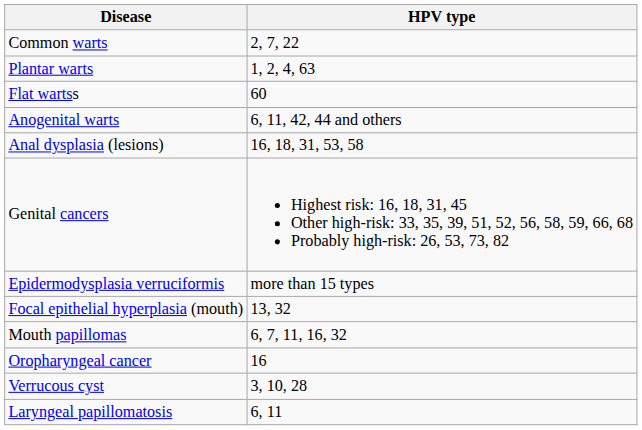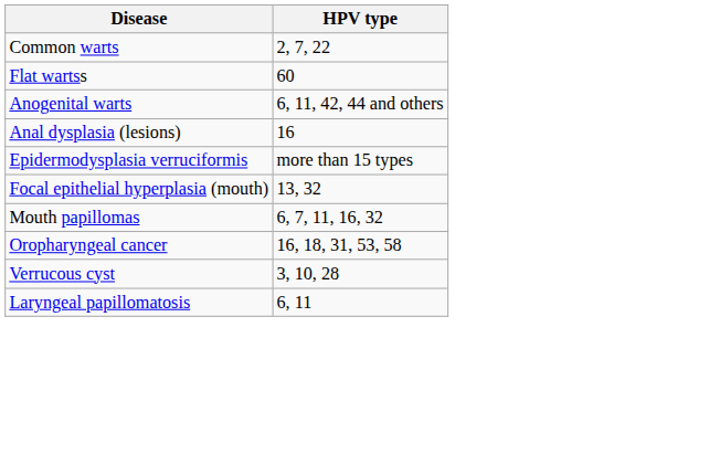- row: Plantar warts | 1, 2, 4, 63
Anal dysplasia (lesions) | HPV type: 16, 18, 31, 53, 58 -> 16
- row: Genital cancers | Highest risk: 16, 18, 31, 45 Other high-risk: 33, 35, 39, 51, 52, 56, 58, 59, 66, 68 Probably high-risk: 26, 53, 73, 82
Oropharyngeal cancer | HPV type: 16 -> 16, 18, 31, 53, 58
